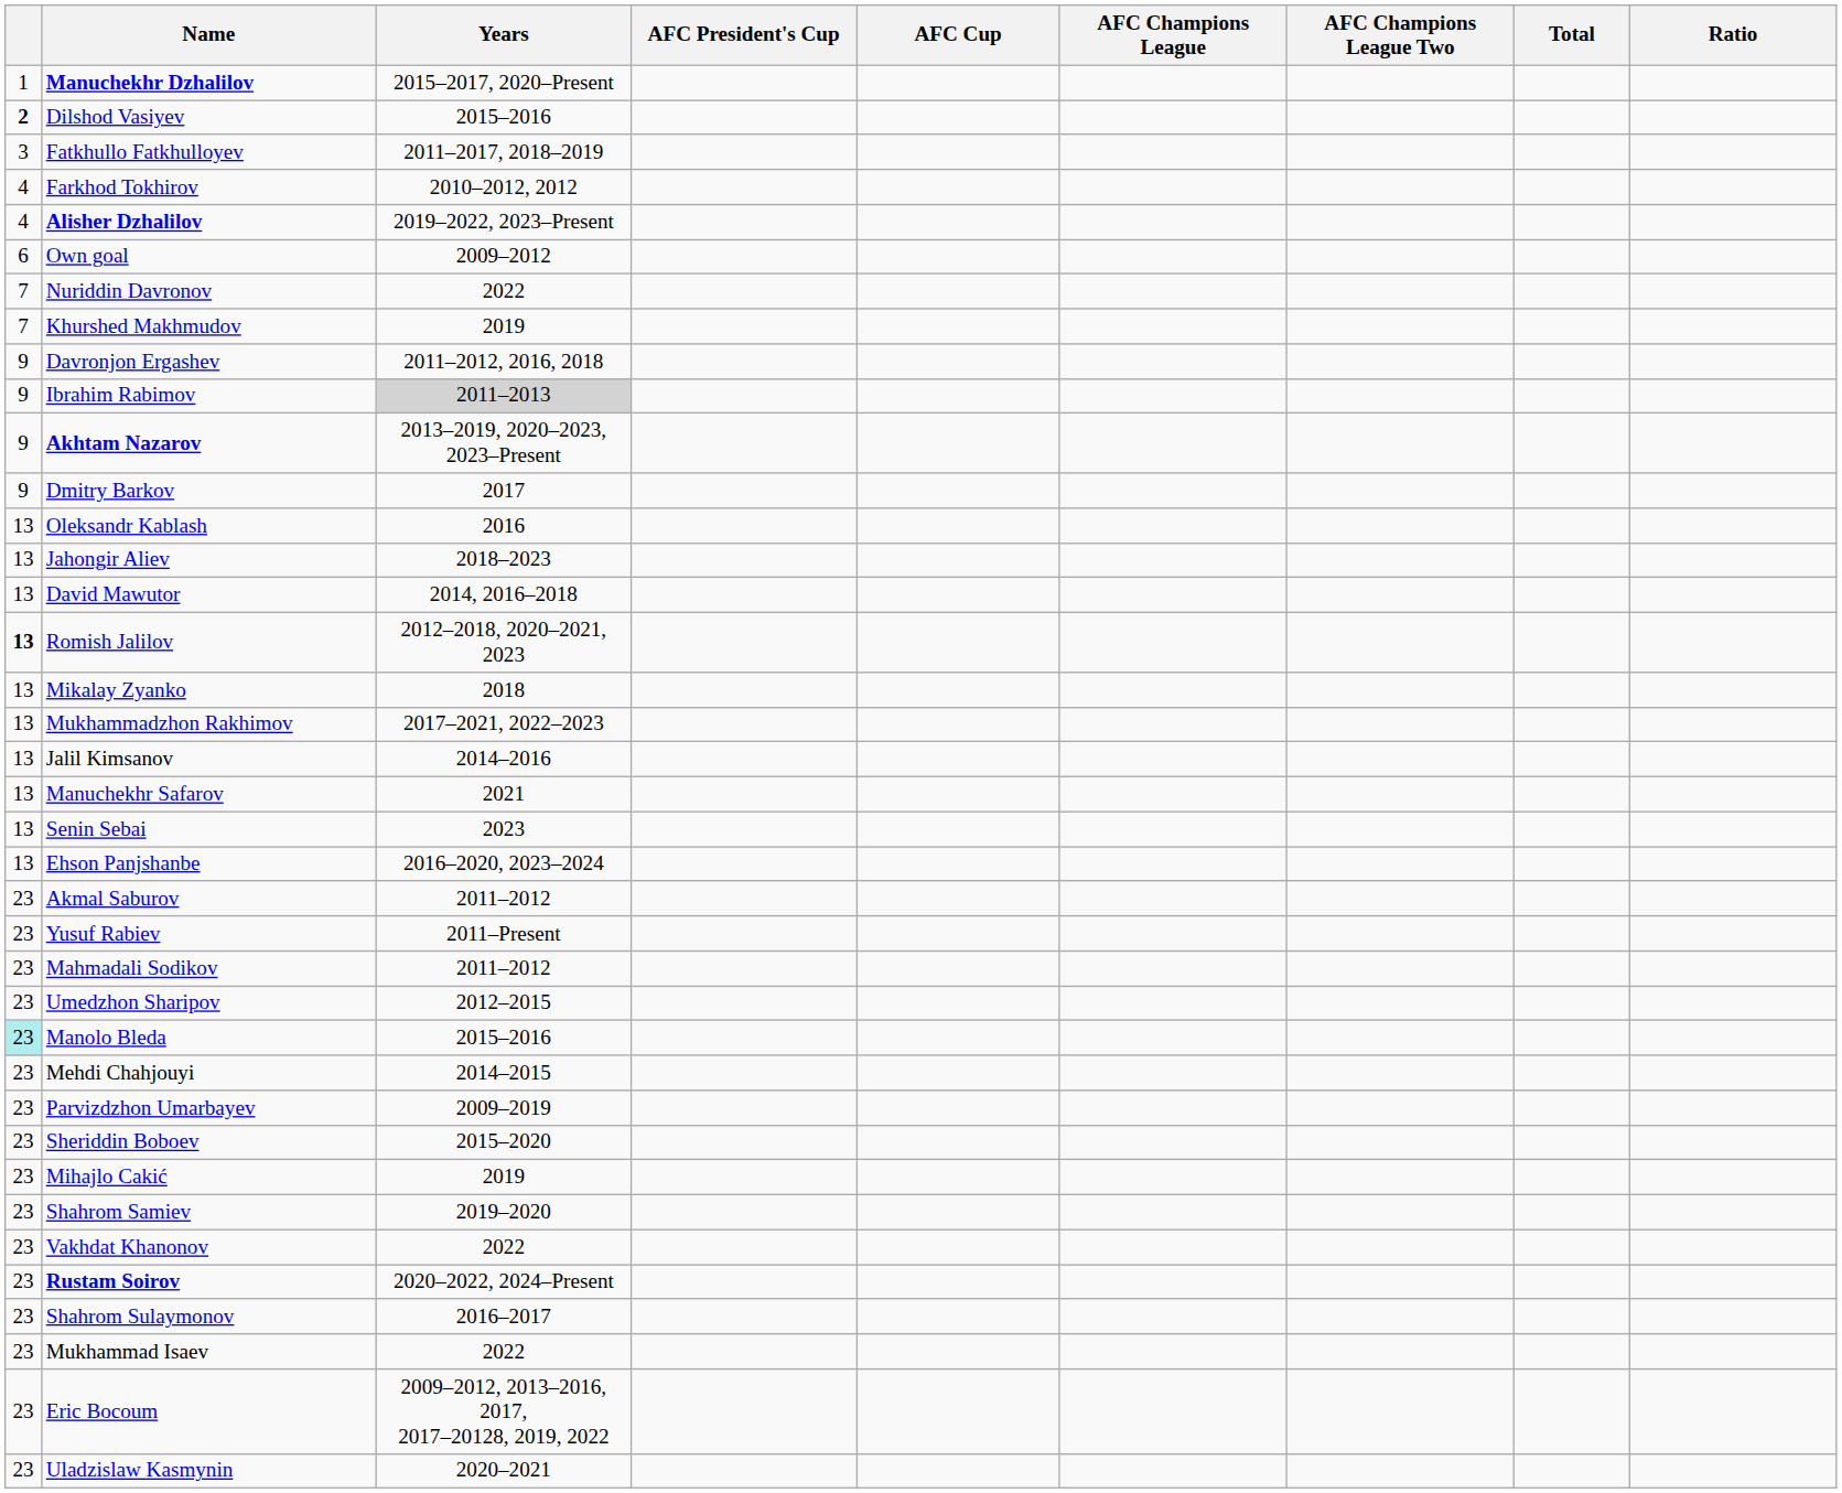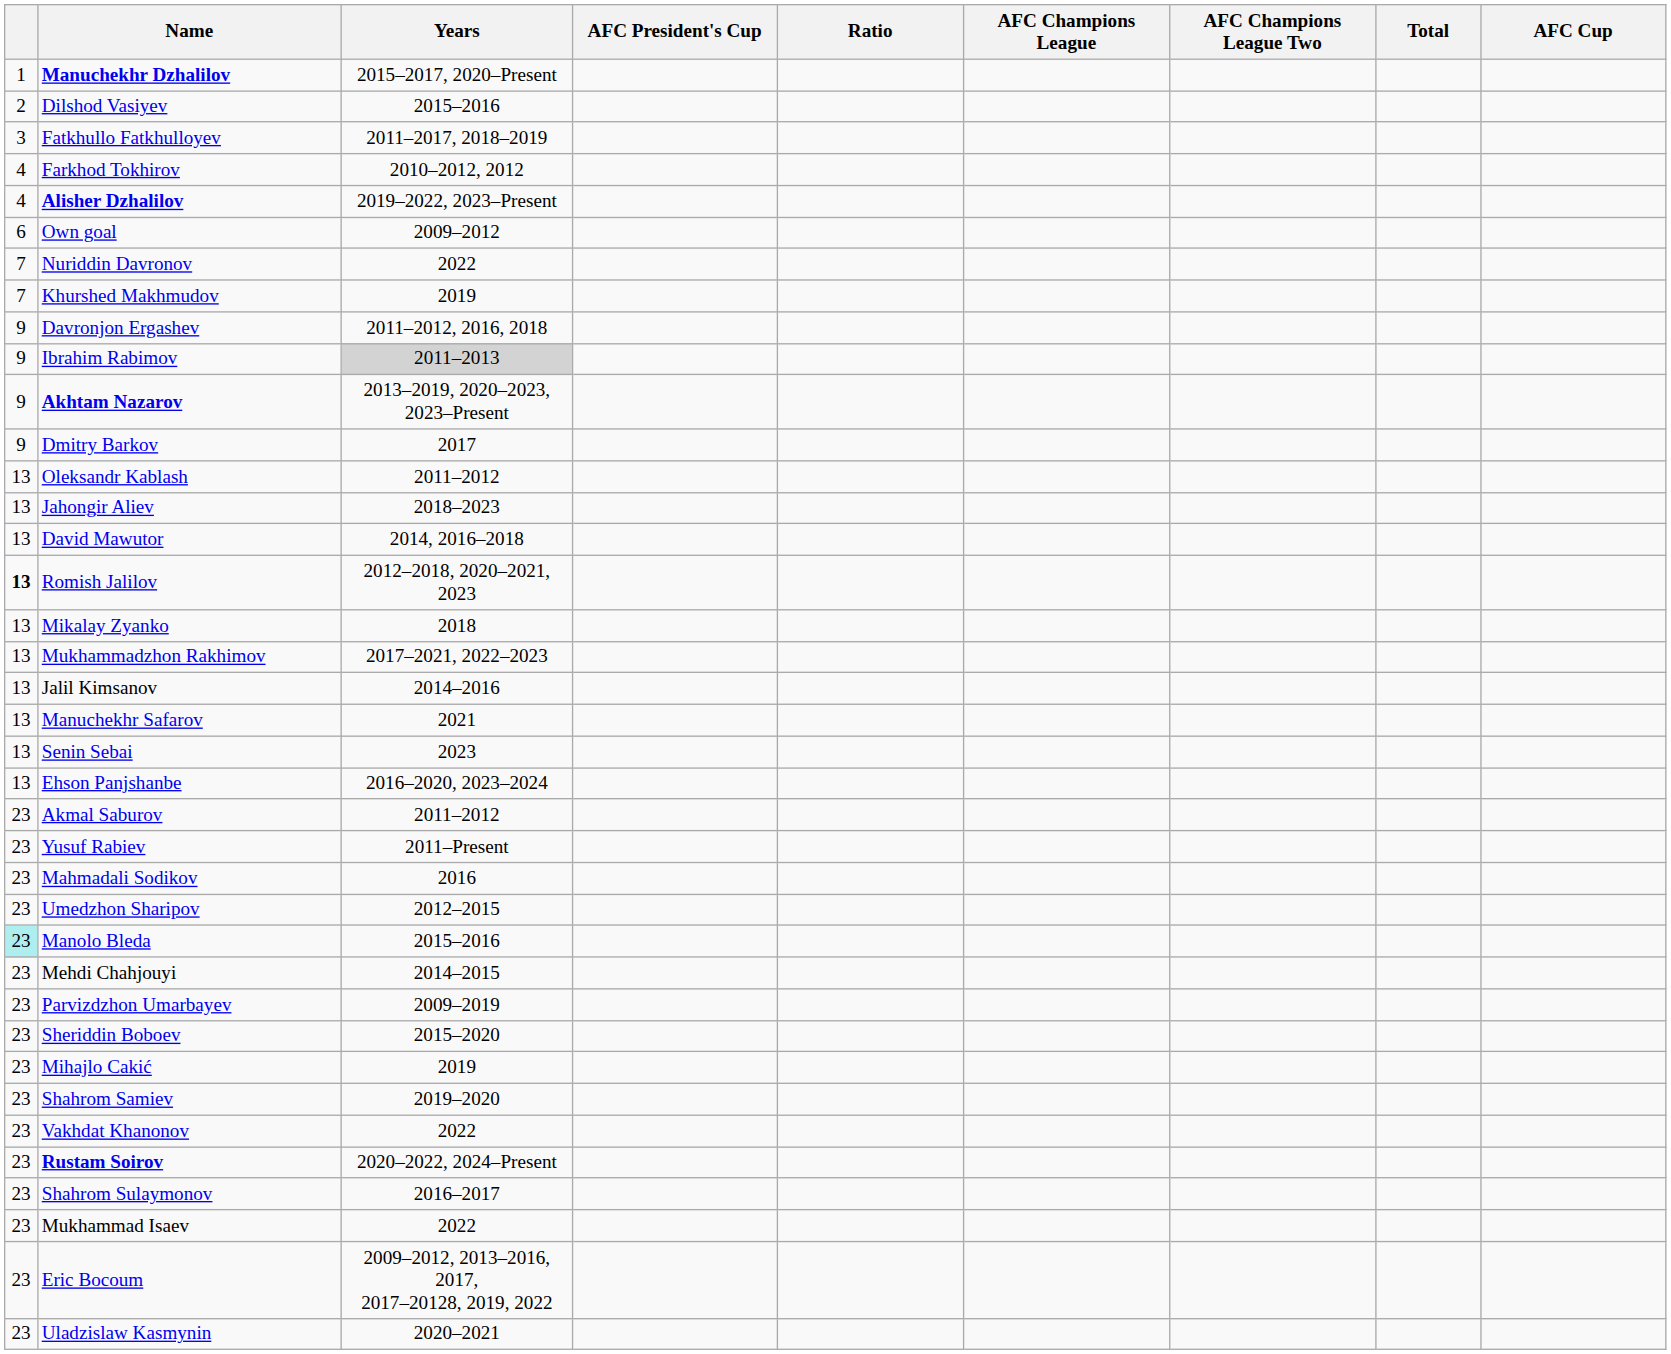columns swapped: AFC Cup <-> Ratio
Dilshod Vasiyev | column 1: bold -> normal
Oleksandr Kablash | Years: 2016 -> 2011–2012
Mahmadali Sodikov | Years: 2011–2012 -> 2016
